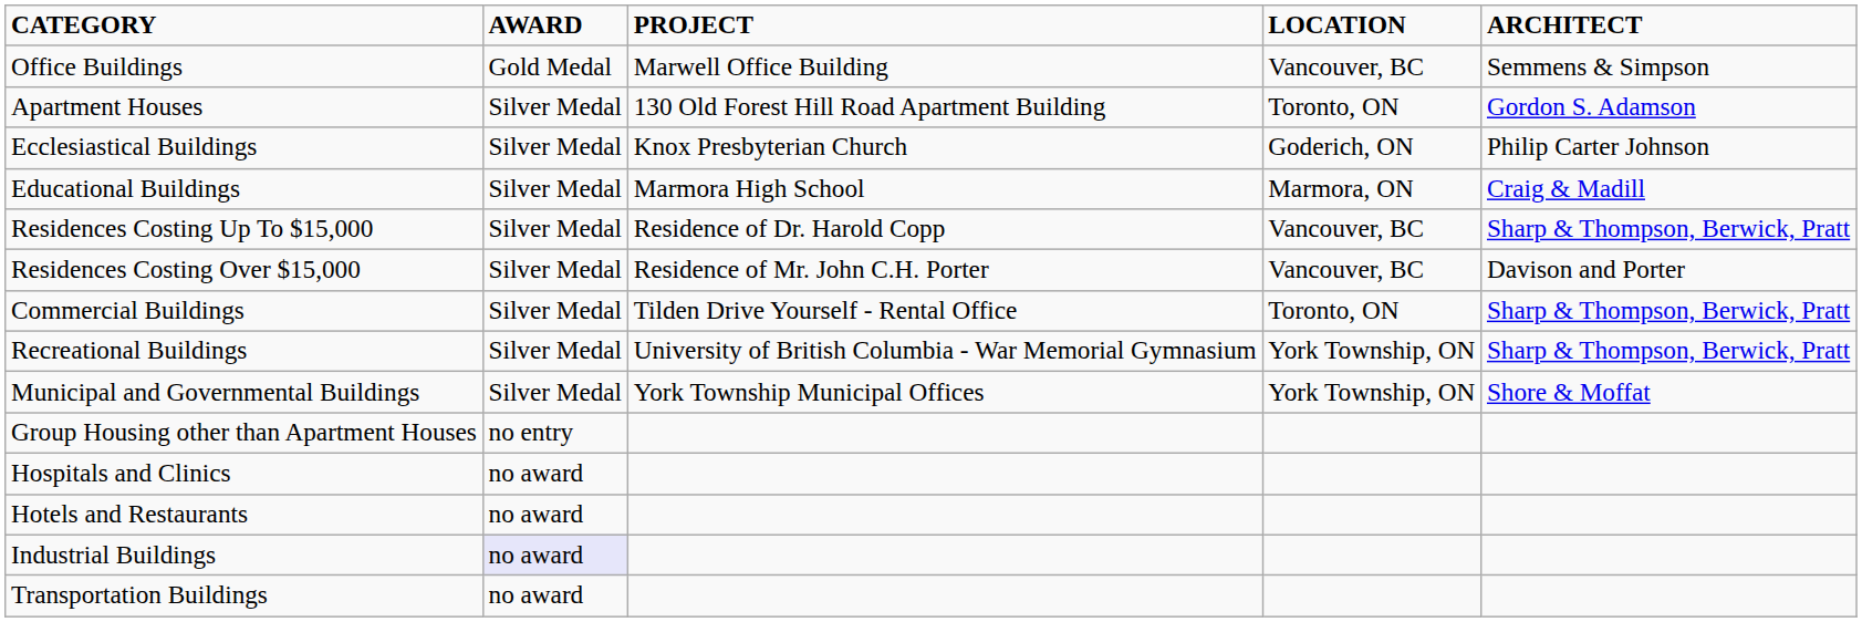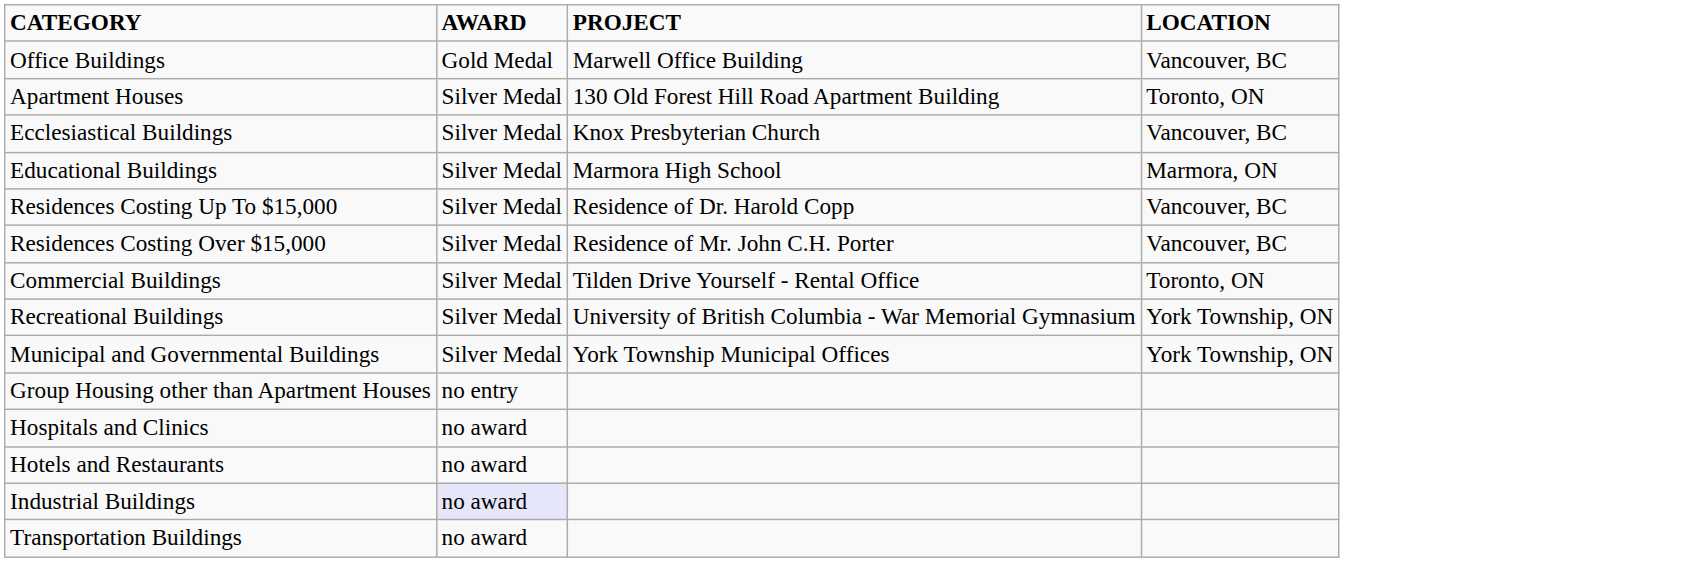- column: ARCHITECT | Semmens & Simpson | Gordon S. Adamson | Philip Carter Johnson | Craig & Madill | Sharp & Thompson, Berwick, Pratt | Davison and Porter | Sharp & Thompson, Berwick, Pratt | Sharp & Thompson, Berwick, Pratt | Shore & Moffat
Ecclesiastical Buildings | LOCATION: Goderich, ON -> Vancouver, BC
